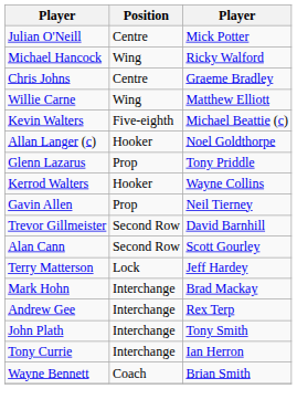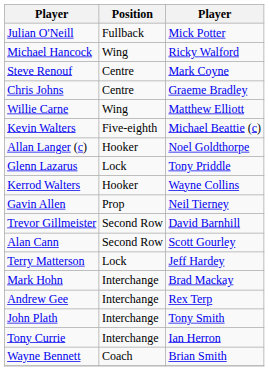Julian O'Neill | Position: Centre -> Fullback
+ row: Steve Renouf | Centre | Mark Coyne
Glenn Lazarus | Position: Prop -> Lock
